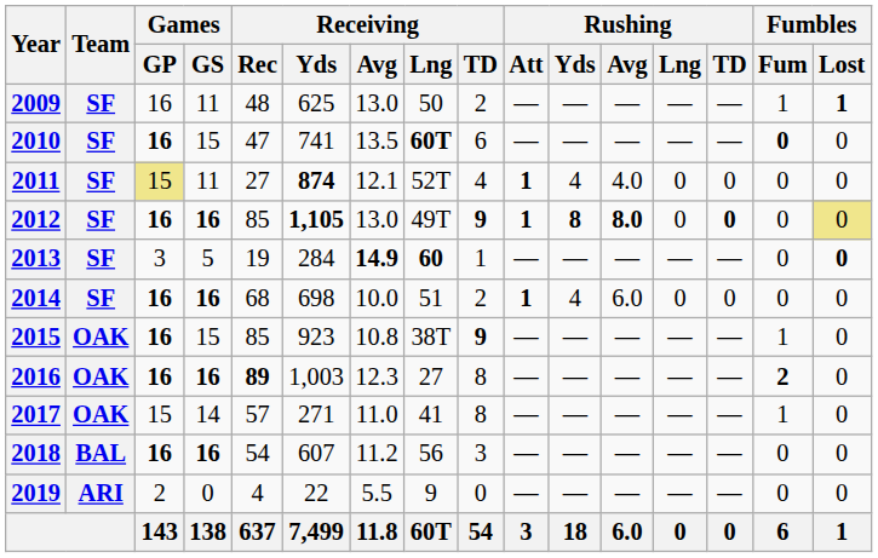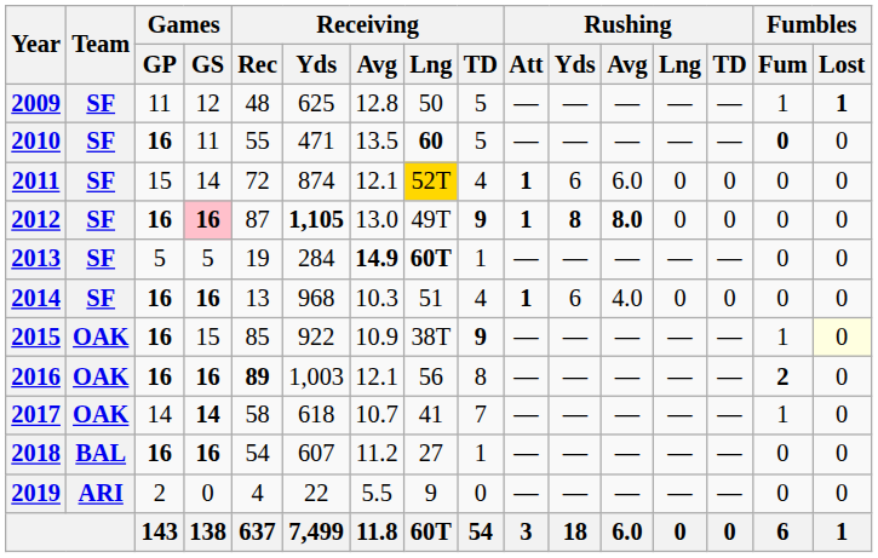2009 | Games / GP: 16 -> 11
2009 | Games / GS: 11 -> 12
2009 | Receiving / Avg: 13.0 -> 12.8
2009 | Receiving / TD: 2 -> 5
2010 | Games / GS: 15 -> 11
2010 | Receiving / Rec: 47 -> 55
2010 | Receiving / Yds: 741 -> 471
2010 | Receiving / Lng: 60T -> 60
2010 | Receiving / TD: 6 -> 5
2011 | Games / GP: khaki background -> no background
2011 | Games / GS: 11 -> 14
2011 | Receiving / Rec: 27 -> 72
2011 | Receiving / Yds: bold -> normal
2011 | Receiving / Lng: no background -> gold background
2011 | Rushing / Yds: 4 -> 6
2011 | Rushing / Avg: 4.0 -> 6.0
2012 | Games / GS: no background -> pink background
2012 | Receiving / Rec: 85 -> 87
2012 | Rushing / TD: bold -> normal
2012 | Fumbles / Lost: khaki background -> no background
2013 | Games / GP: 3 -> 5
2013 | Receiving / Lng: 60 -> 60T
2013 | Fumbles / Lost: bold -> normal
2014 | Receiving / Rec: 68 -> 13
2014 | Receiving / Yds: 698 -> 968
2014 | Receiving / Avg: 10.0 -> 10.3
2014 | Receiving / TD: 2 -> 4
2014 | Rushing / Yds: 4 -> 6
2014 | Rushing / Avg: 6.0 -> 4.0
2015 | Receiving / Yds: 923 -> 922
2015 | Receiving / Avg: 10.8 -> 10.9
2015 | Fumbles / Lost: no background -> lightyellow background
2016 | Receiving / Avg: 12.3 -> 12.1
2016 | Receiving / Lng: 27 -> 56
2017 | Games / GP: 15 -> 14
2017 | Games / GS: normal -> bold
2017 | Receiving / Rec: 57 -> 58
2017 | Receiving / Yds: 271 -> 618
2017 | Receiving / Avg: 11.0 -> 10.7
2017 | Receiving / TD: 8 -> 7
2018 | Receiving / Lng: 56 -> 27
2018 | Receiving / TD: 3 -> 1
